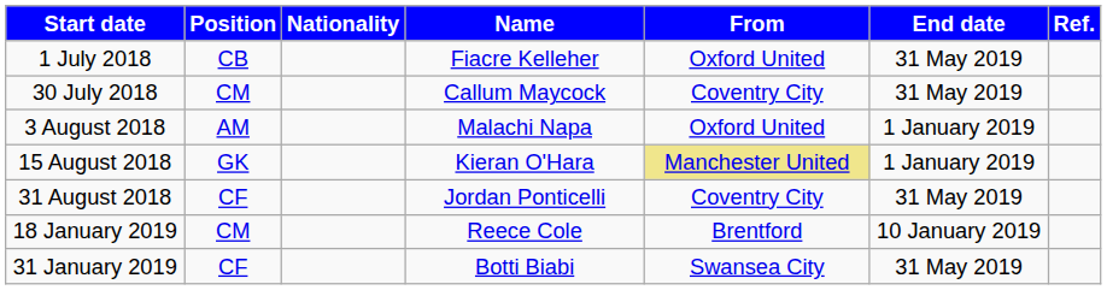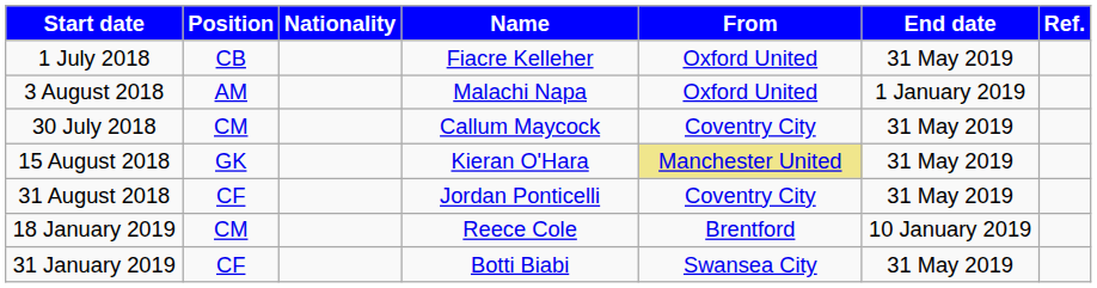rows swapped: 30 July 2018 <-> 3 August 2018
15 August 2018 | End date: 1 January 2019 -> 31 May 2019
